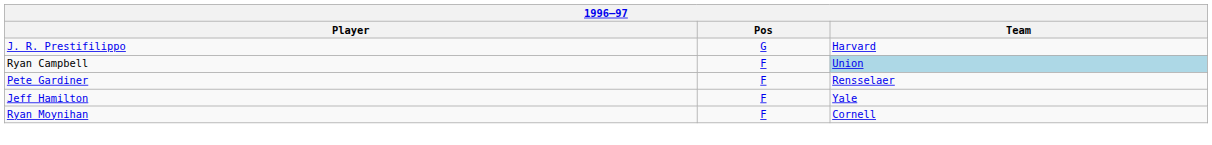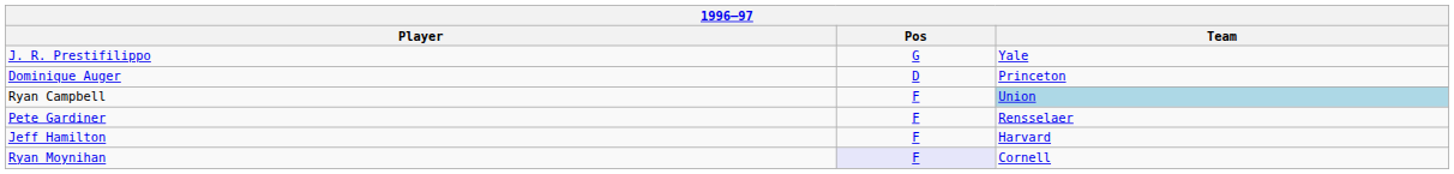J. R. Prestifilippo | Team: Harvard -> Yale
+ row: Dominique Auger | D | Princeton
Jeff Hamilton | Team: Yale -> Harvard
Ryan Moynihan | Pos: no background -> lavender background
